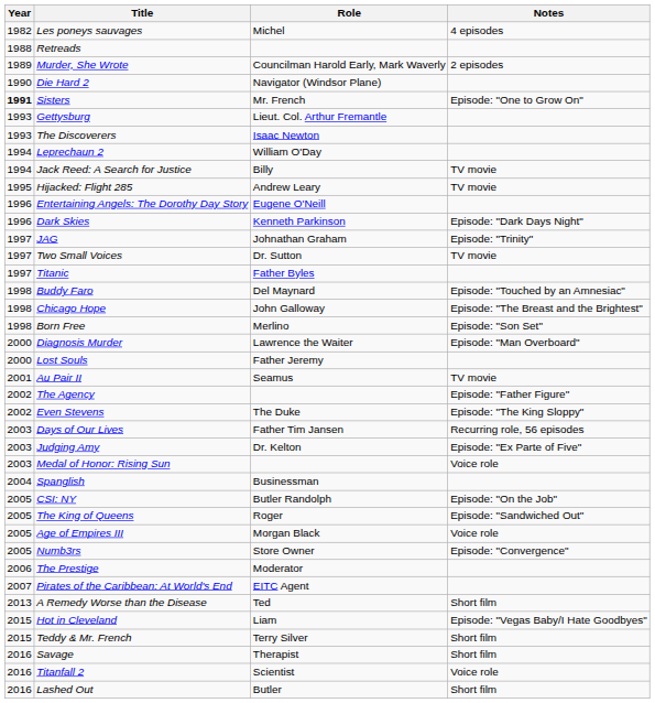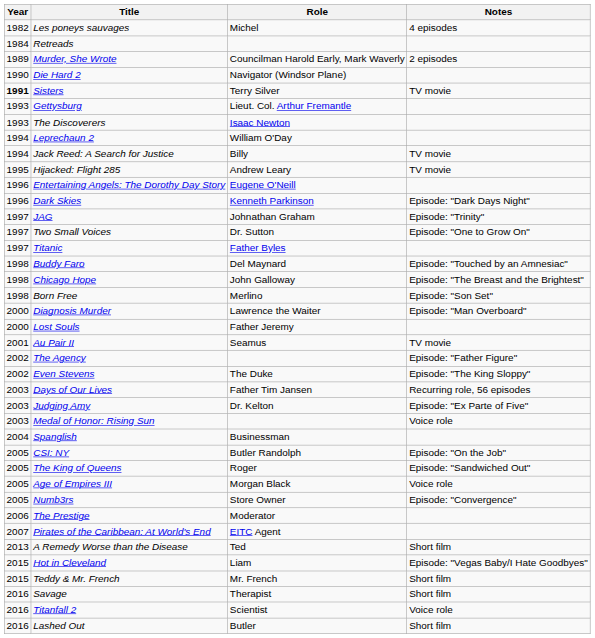Retreads | Year: 1988 -> 1984
Sisters | Role: Mr. French -> Terry Silver
Sisters | Notes: Episode: "One to Grow On" -> TV movie
Two Small Voices | Notes: TV movie -> Episode: "One to Grow On"
Teddy & Mr. French | Role: Terry Silver -> Mr. French
